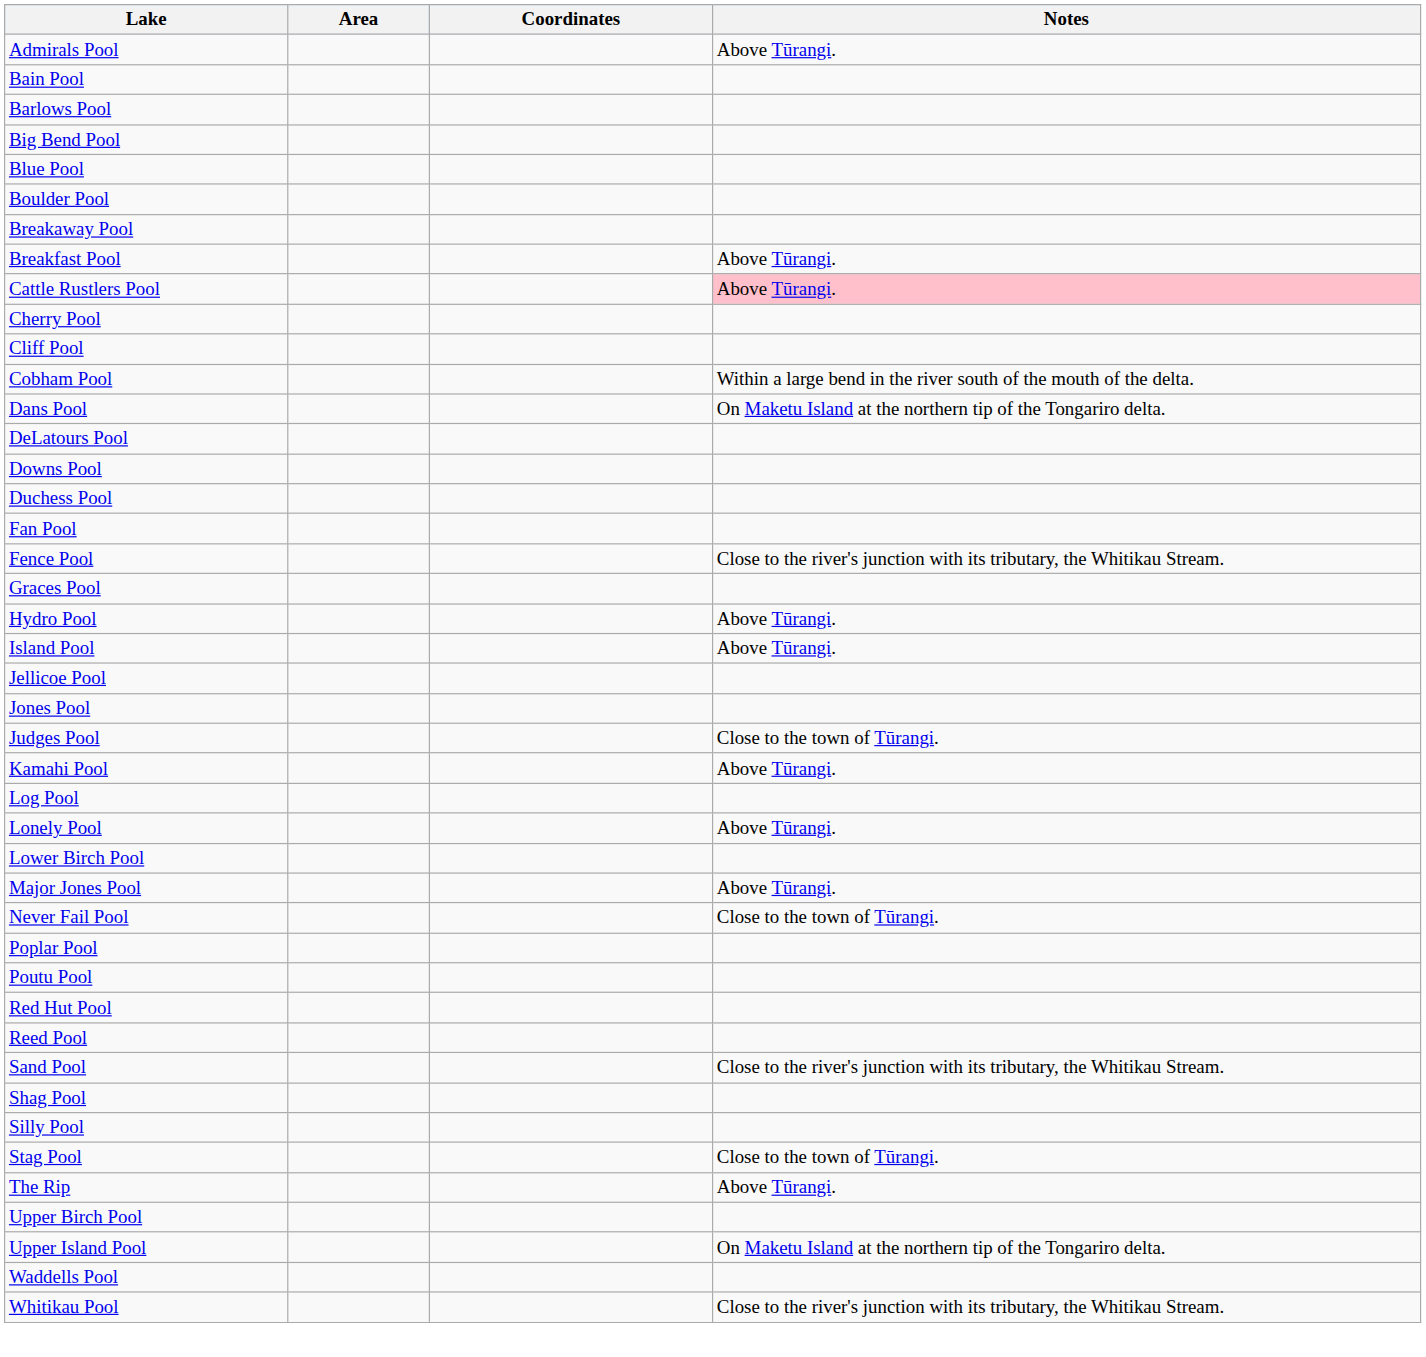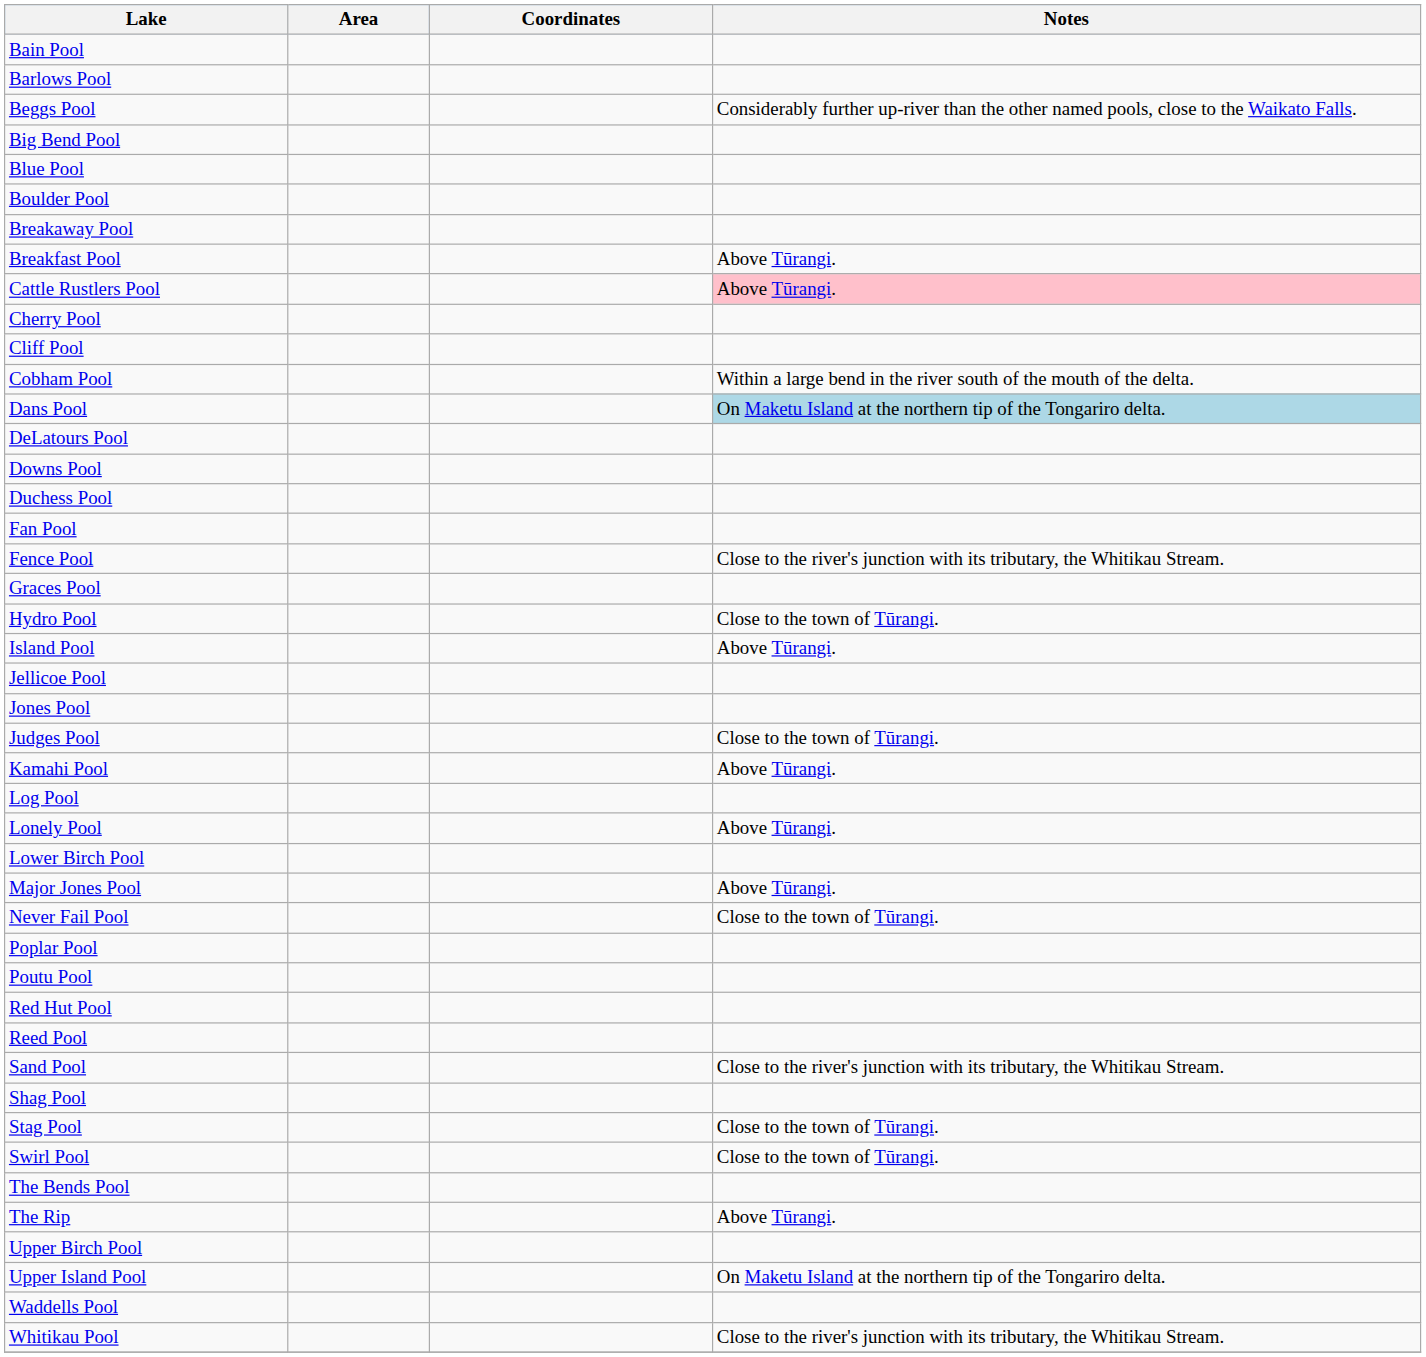- row: Admirals Pool | Above Tūrangi.
+ row: Beggs Pool | Considerably further up-river than the other named pools, close to the Waikato Falls.
Dans Pool | Notes: no background -> lightblue background
Hydro Pool | Notes: Above Tūrangi. -> Close to the town of Tūrangi.
- row: Silly Pool
+ row: Swirl Pool | Close to the town of Tūrangi.
+ row: The Bends Pool
